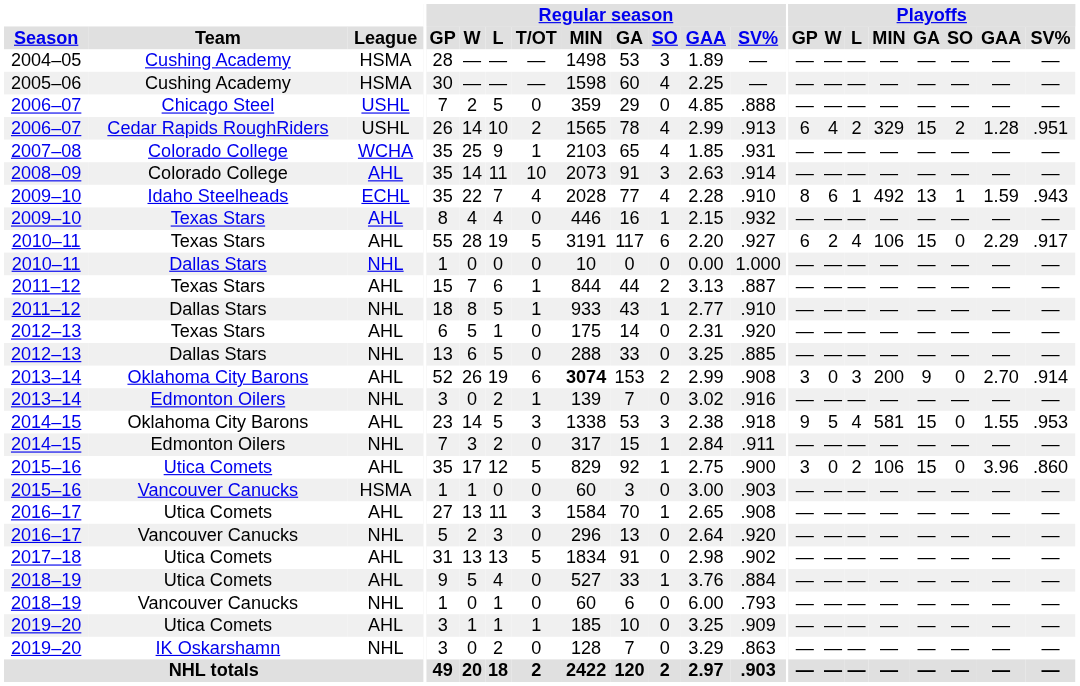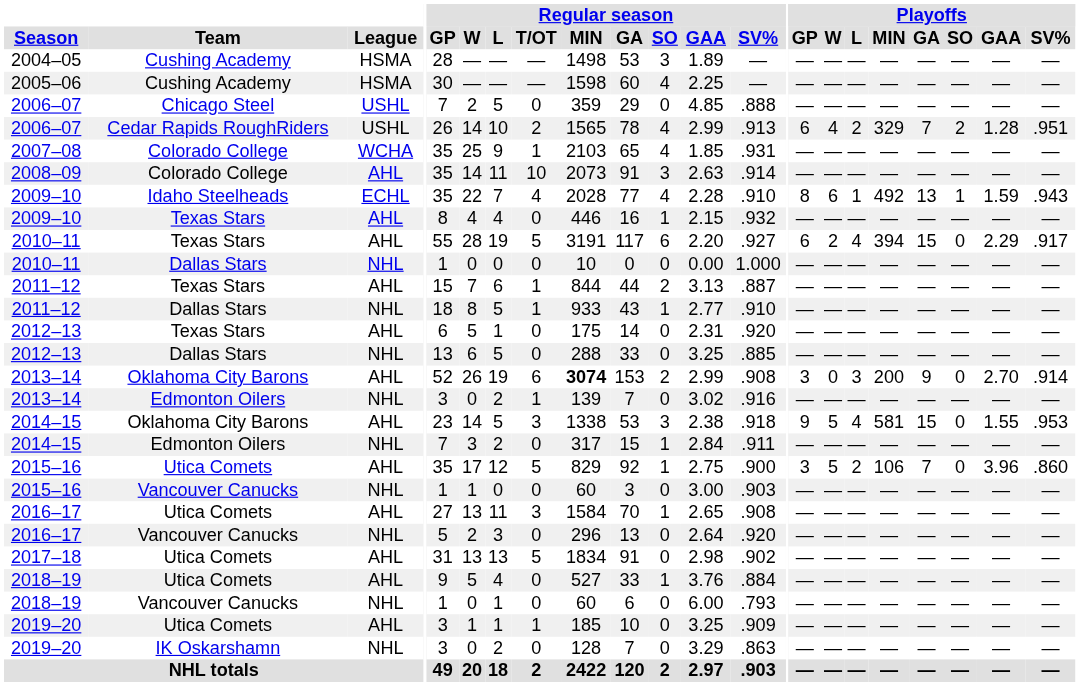2006–07 / Cedar Rapids RoughRiders | Playoffs / GA: 15 -> 7
2010–11 / Texas Stars | Playoffs / MIN: 106 -> 394
2015–16 / Utica Comets | Playoffs / W: 0 -> 5
2015–16 / Utica Comets | Playoffs / GA: 15 -> 7
2015–16 / Vancouver Canucks | League: HSMA -> NHL
